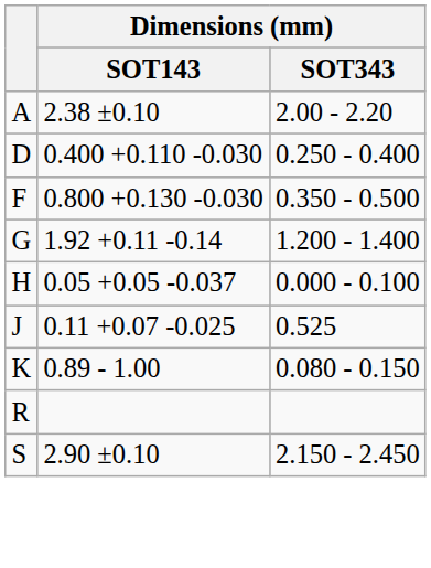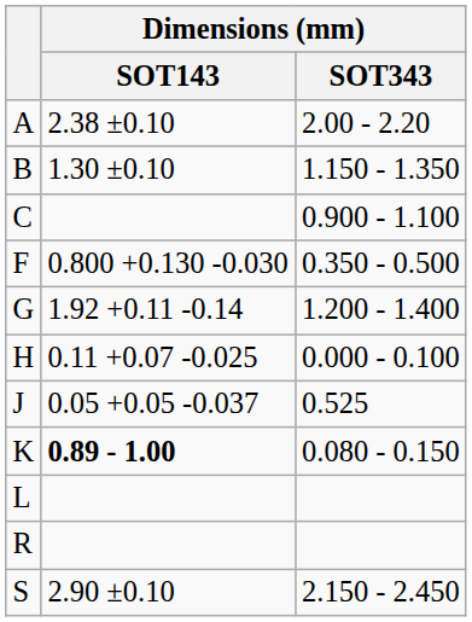+ row: B | 1.30 ±0.10 | 1.150 - 1.350
+ row: C | 0.900 - 1.100
- row: D | 0.400 +0.110 -0.030 | 0.250 - 0.400
H | Dimensions (mm) / SOT143: 0.05 +0.05 -0.037 -> 0.11 +0.07 -0.025
J | Dimensions (mm) / SOT143: 0.11 +0.07 -0.025 -> 0.05 +0.05 -0.037
K | Dimensions (mm) / SOT143: normal -> bold
+ row: L
